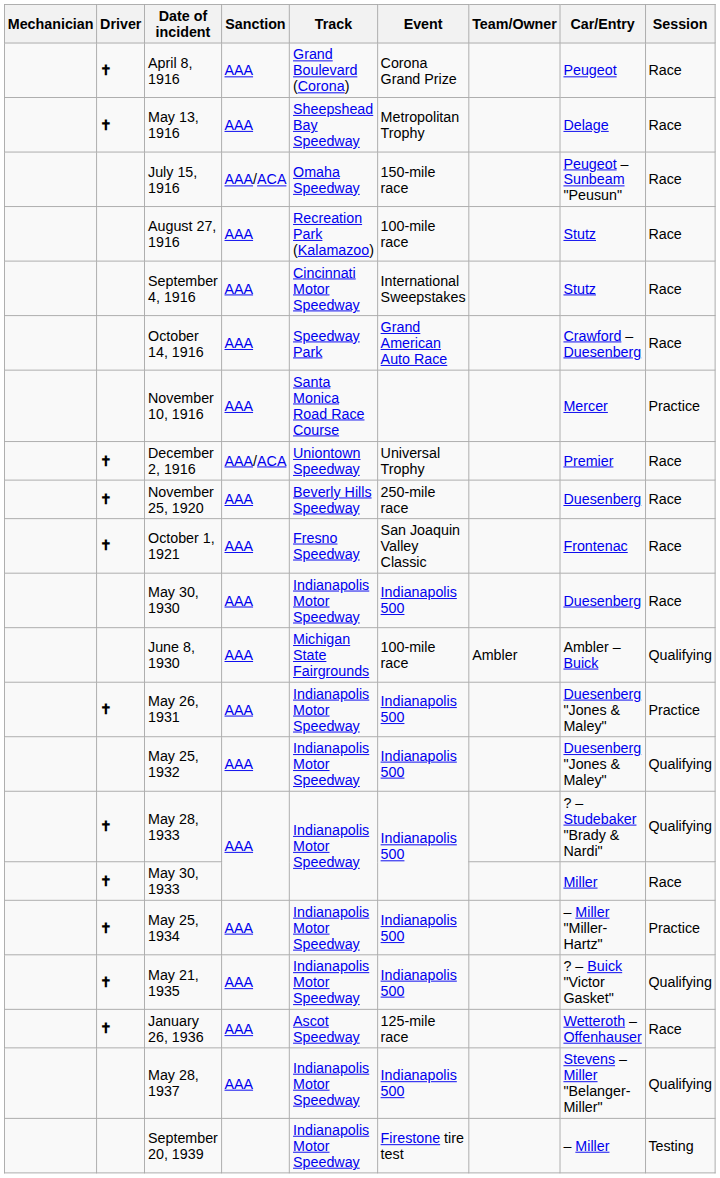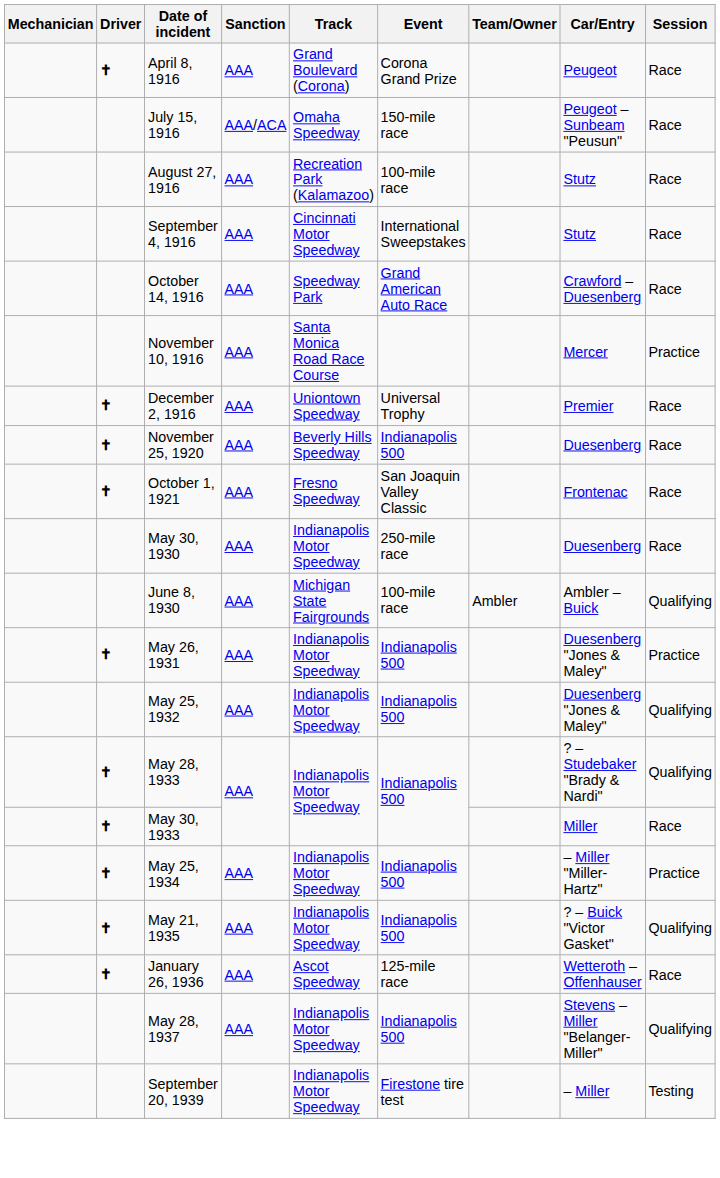- row: ✝ | May 13, 1916 | AAA | Sheepshead Bay Speedway | Metropolitan Trophy | Delage | Race
December 2, 1916 | Sanction: AAA/ACA -> AAA
November 25, 1920 | Event: 250-mile race -> Indianapolis 500
May 30, 1930 | Event: Indianapolis 500 -> 250-mile race
